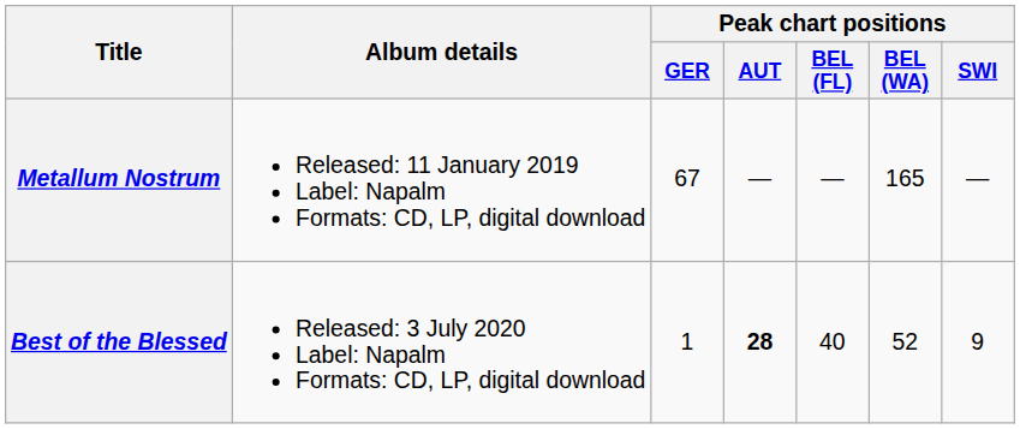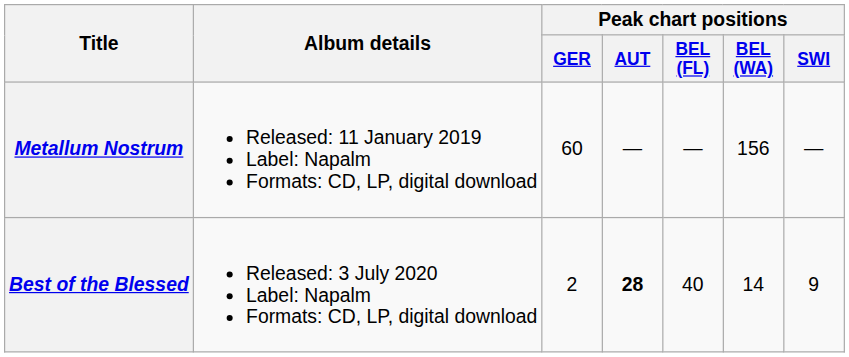Metallum Nostrum | Peak chart positions / GER: 67 -> 60
Metallum Nostrum | Peak chart positions / BEL (WA): 165 -> 156
Best of the Blessed | Peak chart positions / GER: 1 -> 2
Best of the Blessed | Peak chart positions / BEL (WA): 52 -> 14
